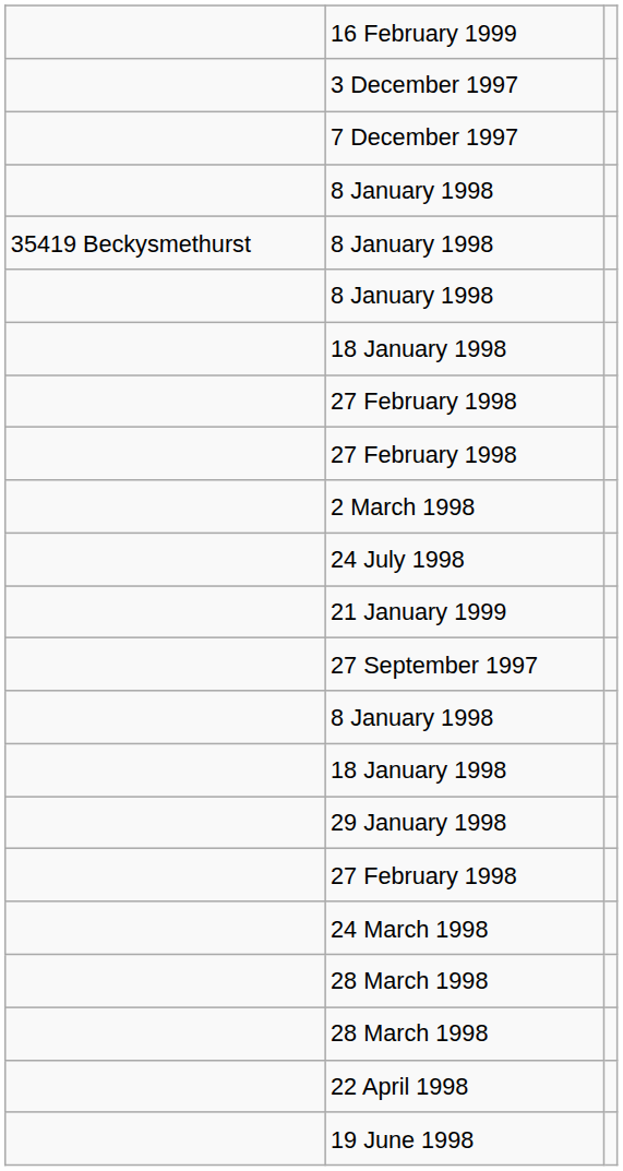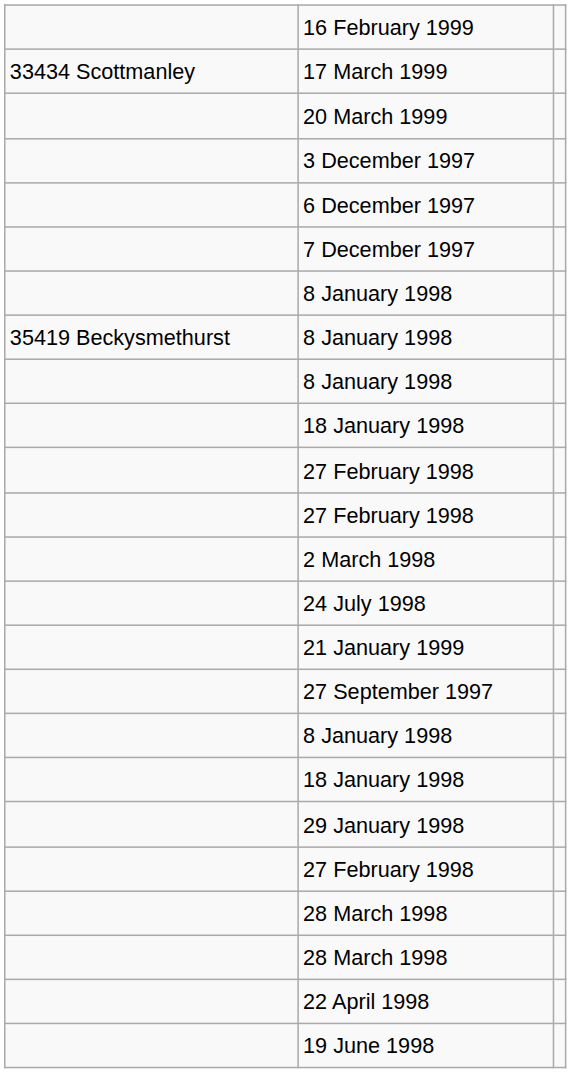+ row: 33434 Scottmanley | 17 March 1999
+ row: 20 March 1999
+ row: 6 December 1997
- row: 24 March 1998
